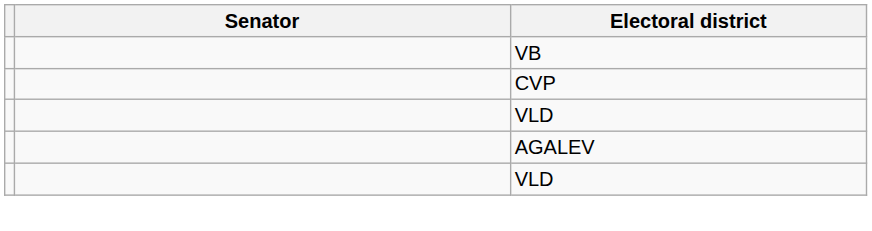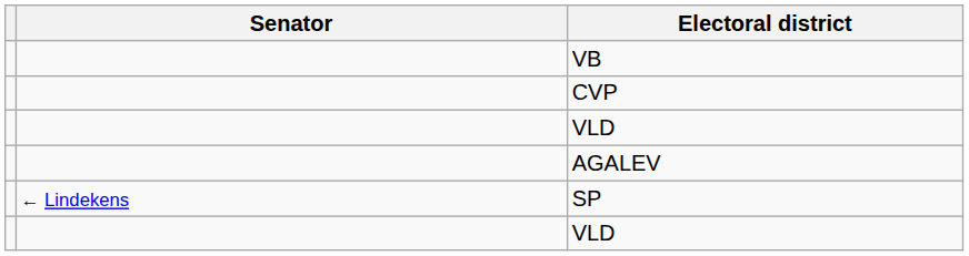+ row: ← Lindekens | SP
